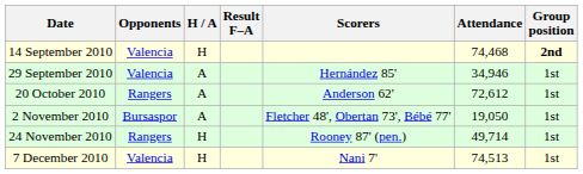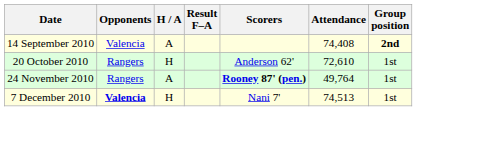14 September 2010 | H / A: H -> A
14 September 2010 | Attendance: 74,468 -> 74,408
- row: 29 September 2010 | Valencia | A | Hernández 85' | 34,946 | 1st
20 October 2010 | H / A: A -> H
20 October 2010 | Attendance: 72,612 -> 72,610
- row: 2 November 2010 | Bursaspor | A | Fletcher 48', Obertan 73', Bébé 77' | 19,050 | 1st
24 November 2010 | H / A: H -> A
24 November 2010 | Scorers: normal -> bold
24 November 2010 | Attendance: 49,714 -> 49,764
7 December 2010 | Opponents: normal -> bold
